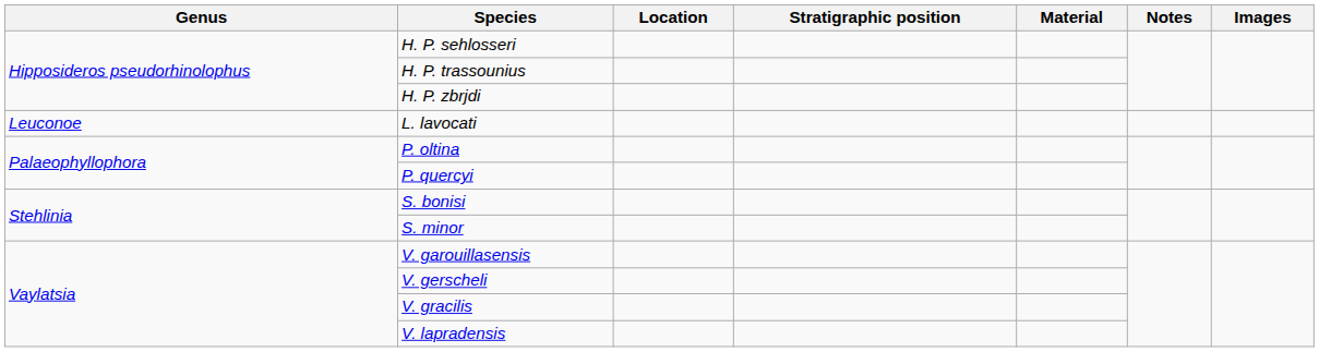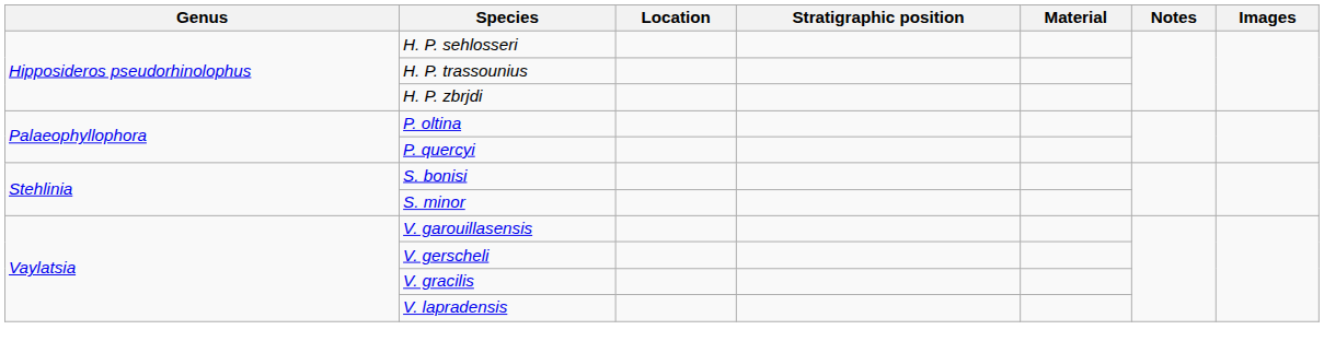- row: Leuconoe | L. lavocati
